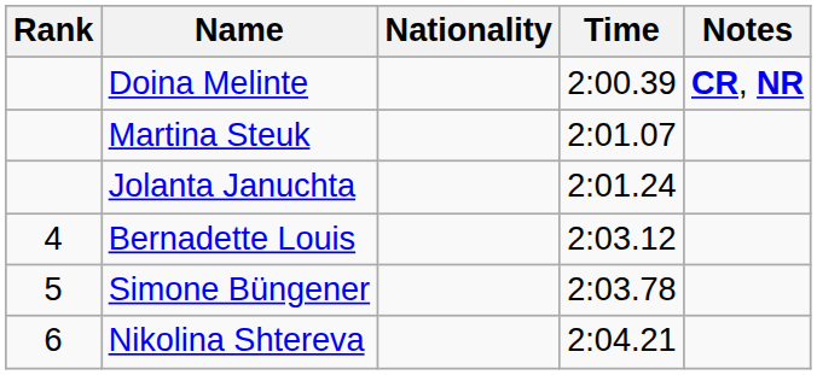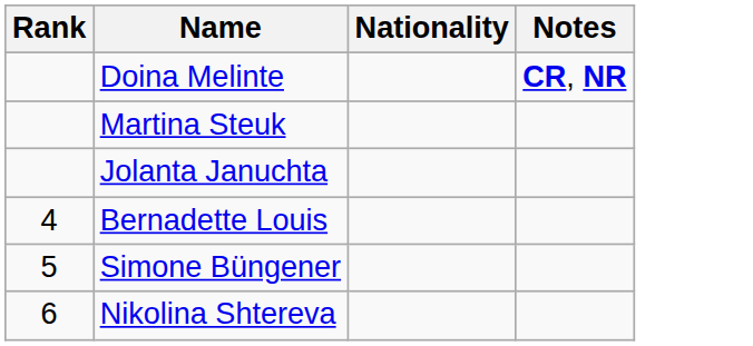- column: Time | 2:00.39 | 2:01.07 | 2:01.24 | 2:03.12 | 2:03.78 | 2:04.21
